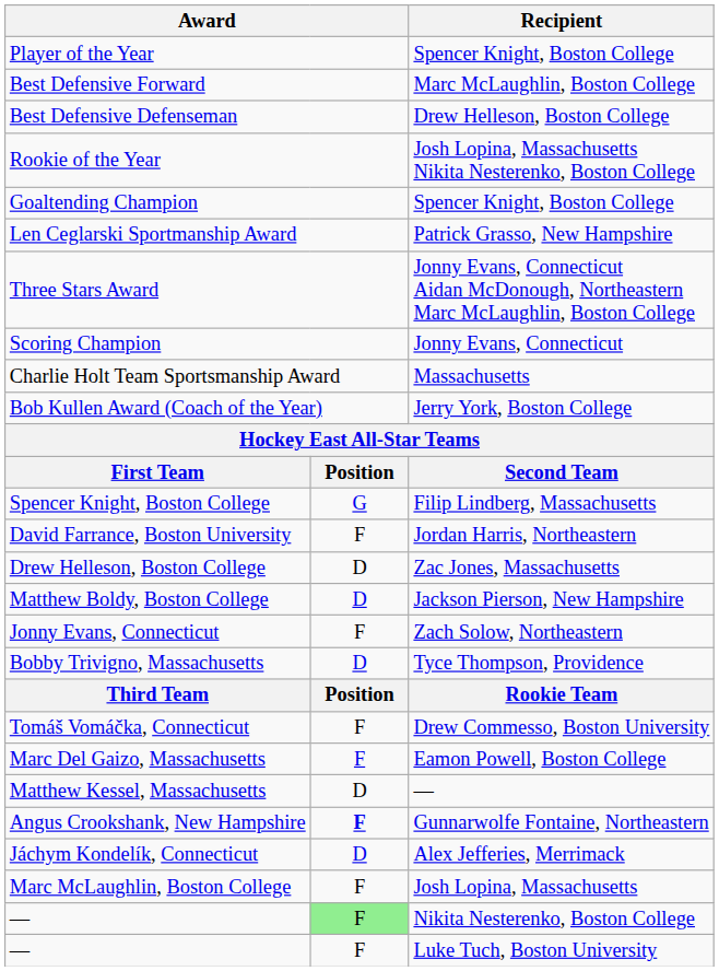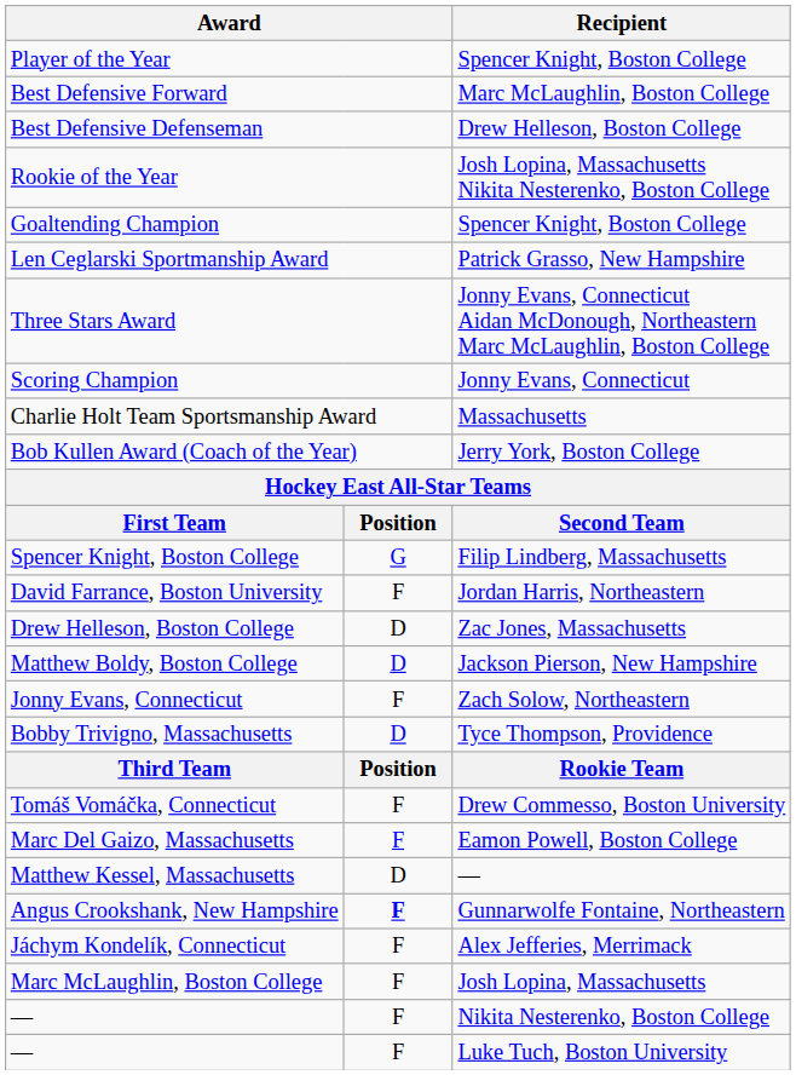Jáchym Kondelík, Connecticut | column 2: D -> F
— / Nikita Nesterenko, Boston College | column 2: lightgreen background -> no background
